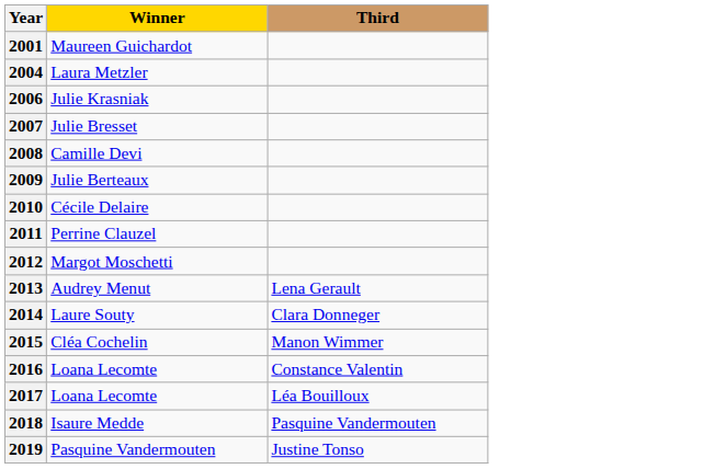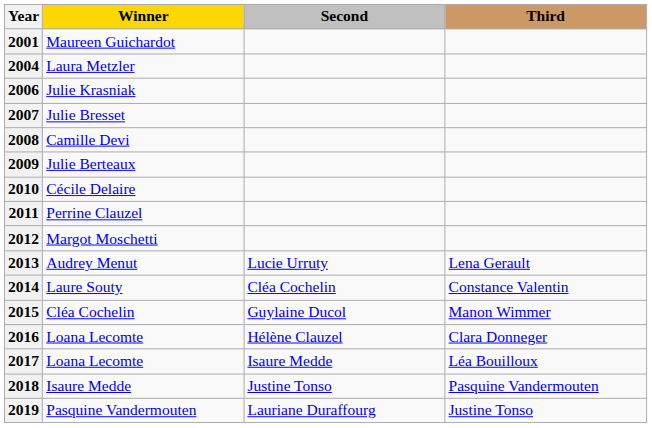+ column: Second | Lucie Urruty | Cléa Cochelin | Guylaine Ducol | Hélène Clauzel | Isaure Medde | Justine Tonso | Lauriane Duraffourg
2014 | Third: Clara Donneger -> Constance Valentin
2016 | Third: Constance Valentin -> Clara Donneger
